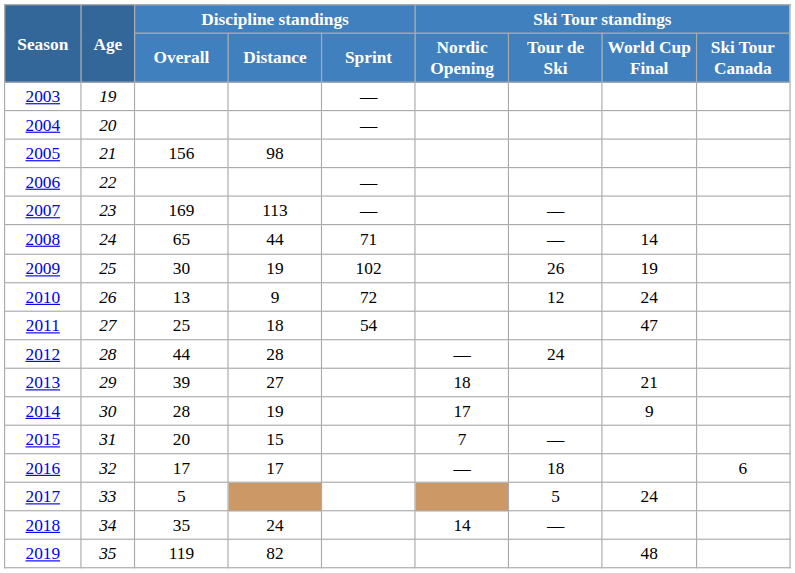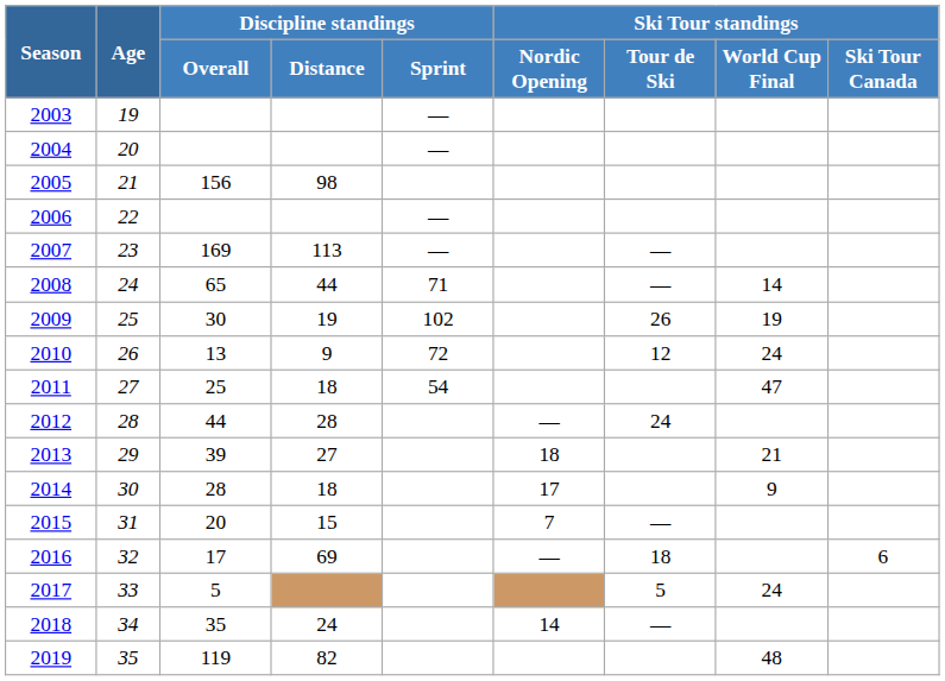2014 | Discipline standings / Distance: 19 -> 18
2016 | Discipline standings / Distance: 17 -> 69
